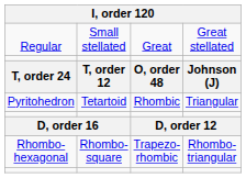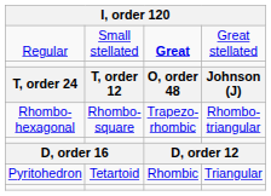Regular | column 3: normal -> bold
rows swapped: Pyritohedron <-> Rhombo-hexagonal
